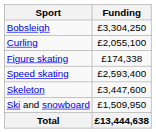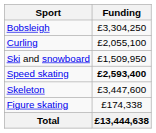rows swapped: Figure skating <-> Ski and snowboard
Speed skating | Funding: normal -> bold
